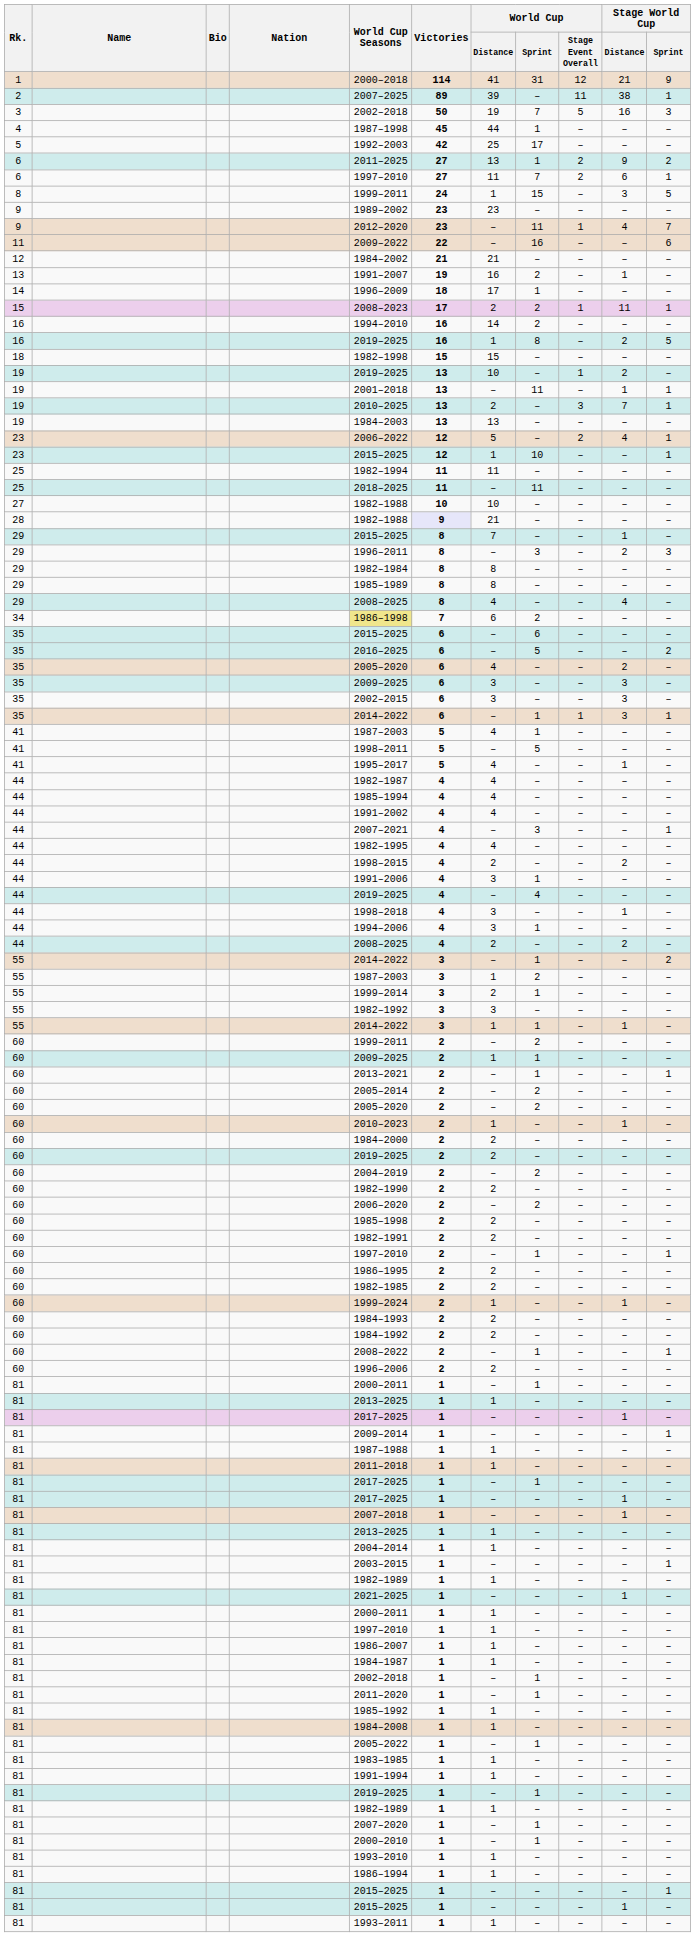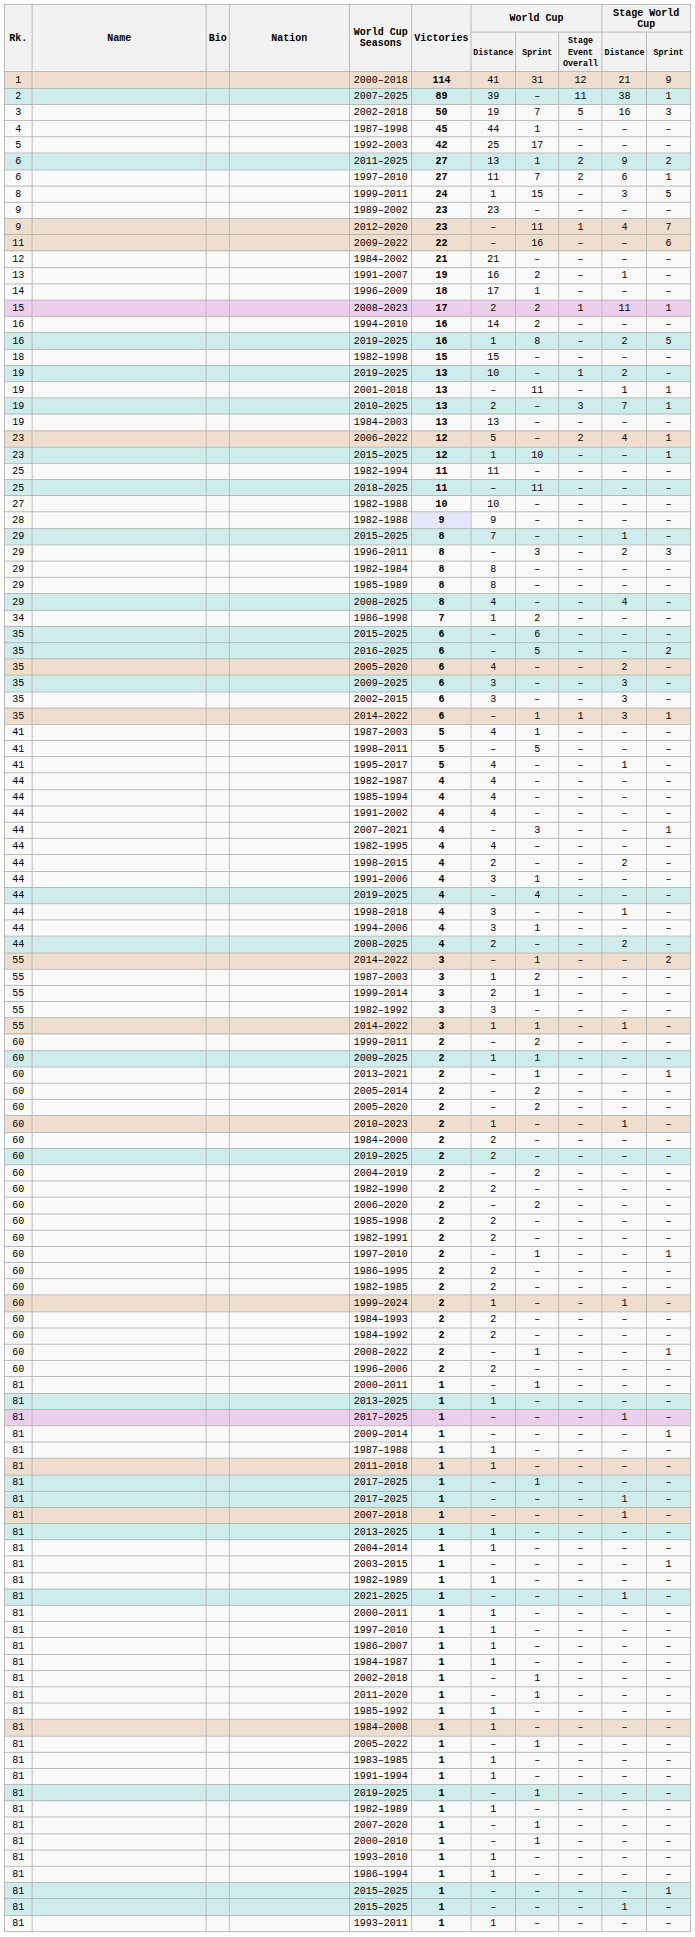28 | World Cup / Distance: 21 -> 9
34 | World Cup Seasons: khaki background -> no background
34 | World Cup / Distance: 6 -> 1
